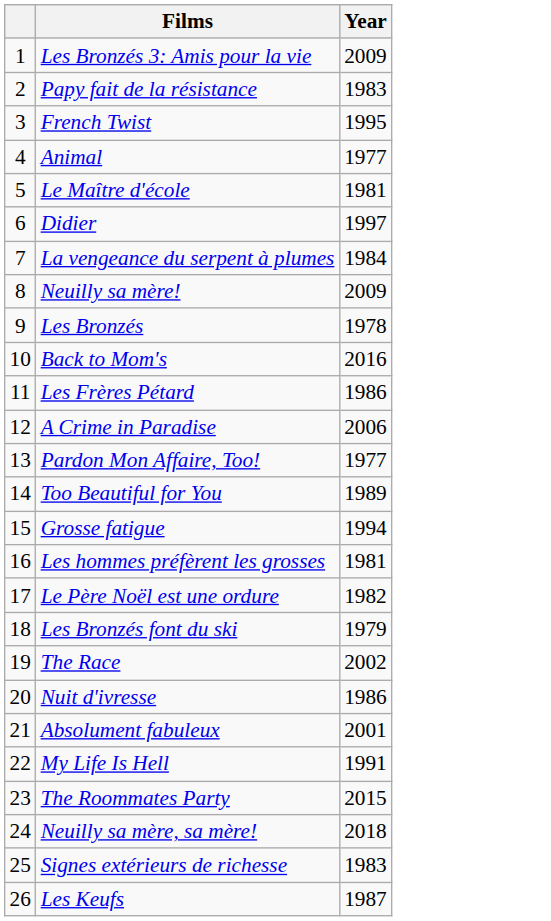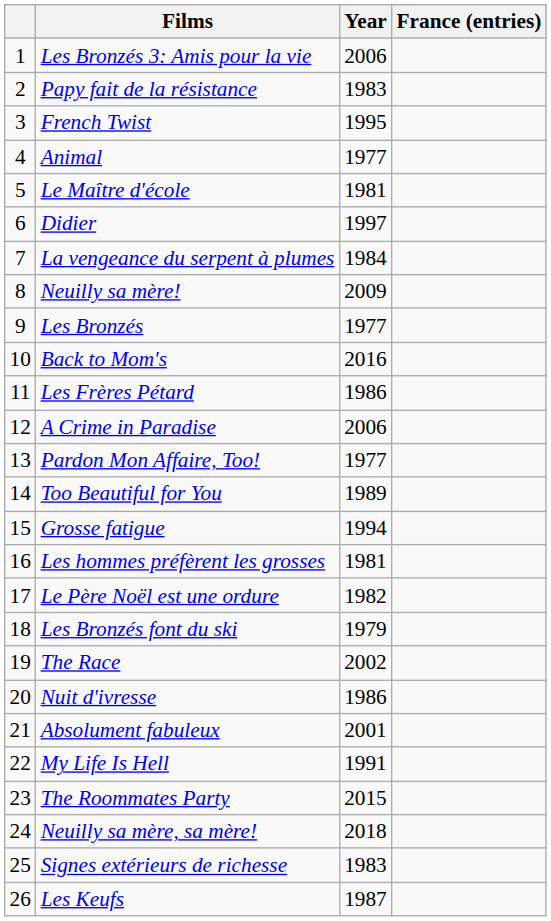+ column: France (entries)
Les Bronzés 3: Amis pour la vie | Year: 2009 -> 2006
Les Bronzés | Year: 1978 -> 1977
